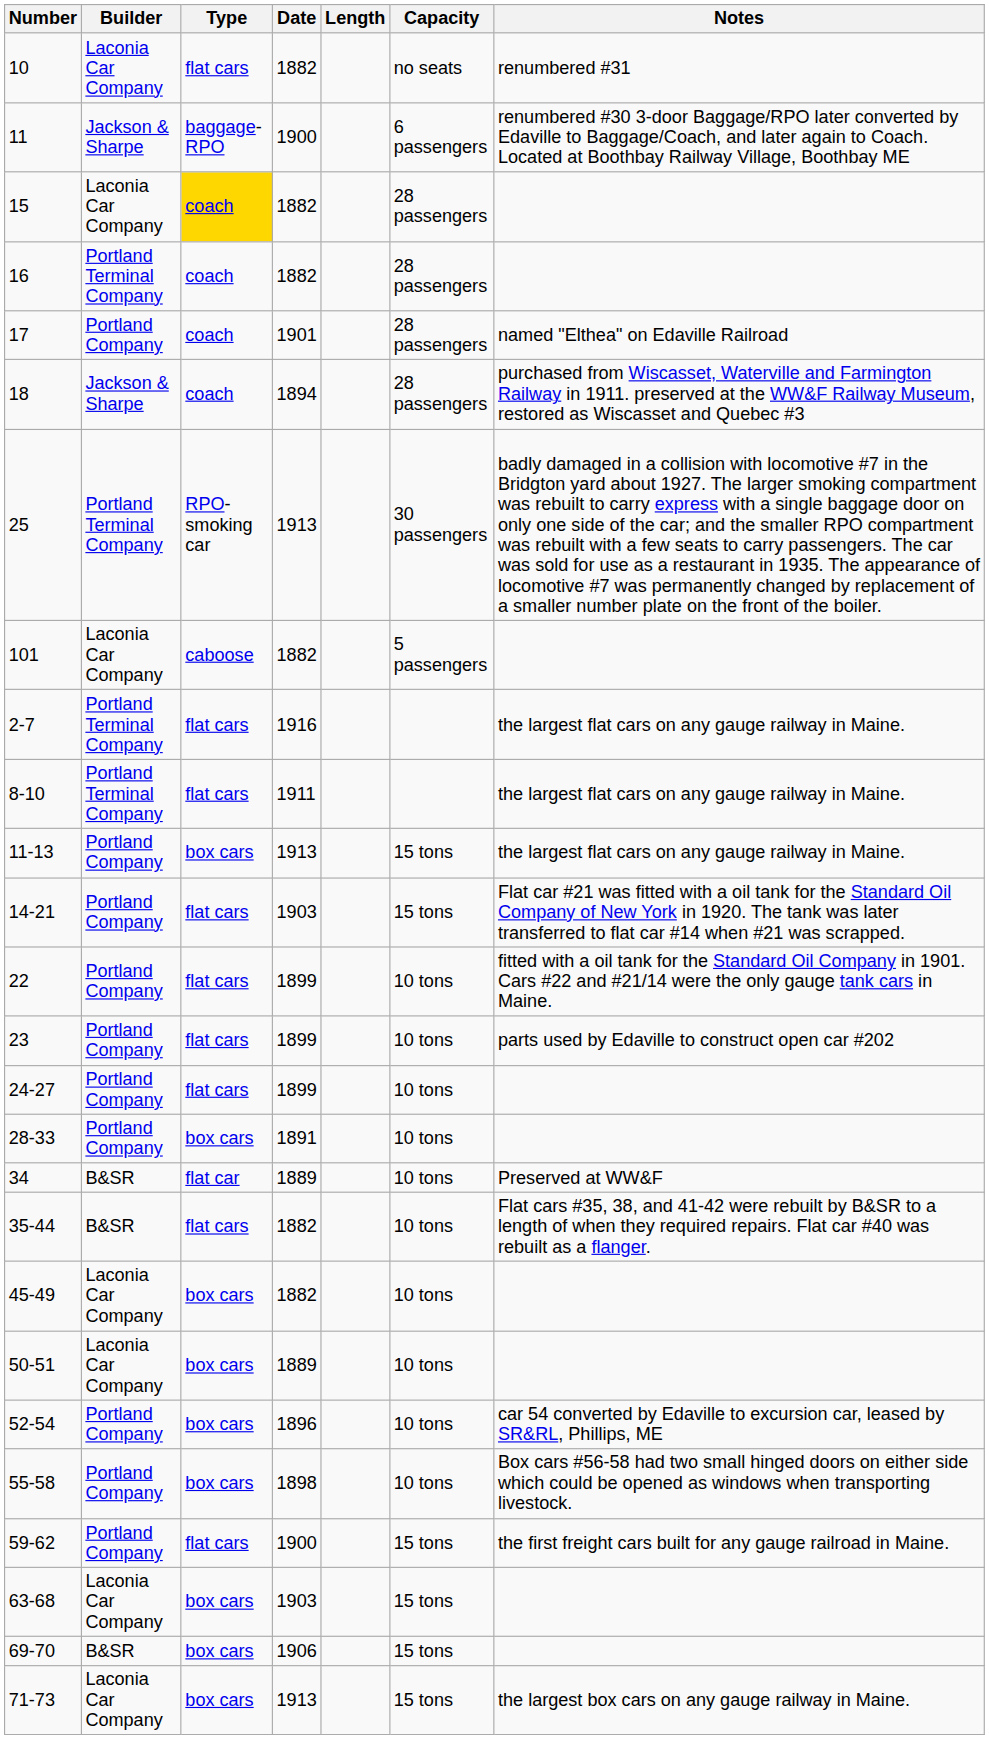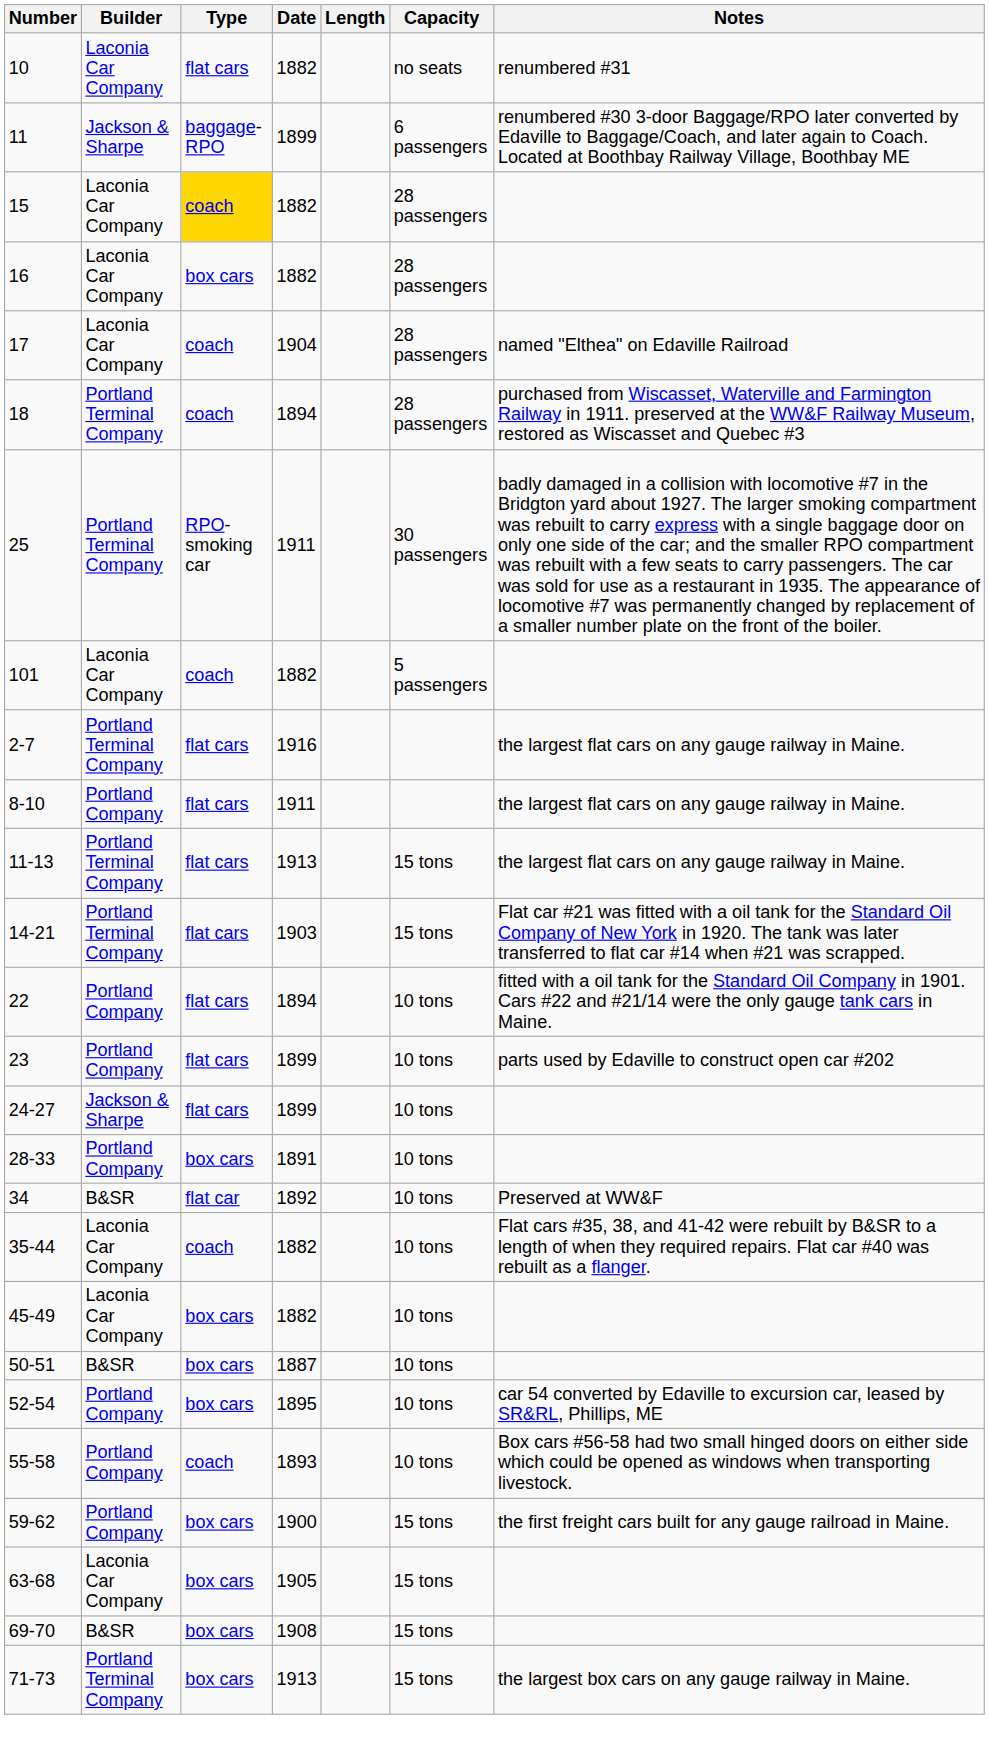11 | Date: 1900 -> 1899
16 | Builder: Portland Terminal Company -> Laconia Car Company
16 | Type: coach -> box cars
17 | Builder: Portland Company -> Laconia Car Company
17 | Date: 1901 -> 1904
18 | Builder: Jackson & Sharpe -> Portland Terminal Company
25 | Date: 1913 -> 1911
101 | Type: caboose -> coach
8-10 | Builder: Portland Terminal Company -> Portland Company
11-13 | Builder: Portland Company -> Portland Terminal Company
11-13 | Type: box cars -> flat cars
14-21 | Builder: Portland Company -> Portland Terminal Company
22 | Date: 1899 -> 1894
24-27 | Builder: Portland Company -> Jackson & Sharpe
34 | Date: 1889 -> 1892
35-44 | Builder: B&SR -> Laconia Car Company
35-44 | Type: flat cars -> coach
50-51 | Builder: Laconia Car Company -> B&SR
50-51 | Date: 1889 -> 1887
52-54 | Date: 1896 -> 1895
55-58 | Type: box cars -> coach
55-58 | Date: 1898 -> 1893
59-62 | Type: flat cars -> box cars
63-68 | Date: 1903 -> 1905
69-70 | Date: 1906 -> 1908
71-73 | Builder: Laconia Car Company -> Portland Terminal Company
